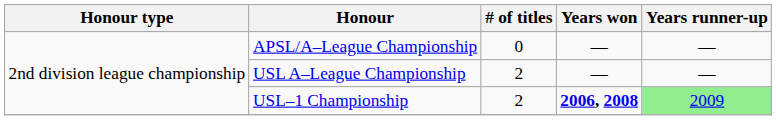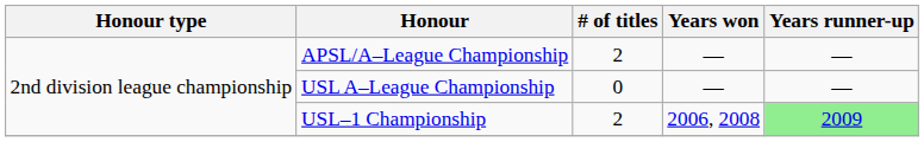APSL/A–League Championship | # of titles: 0 -> 2
USL A–League Championship | # of titles: 2 -> 0
USL–1 Championship | Years won: bold -> normal
